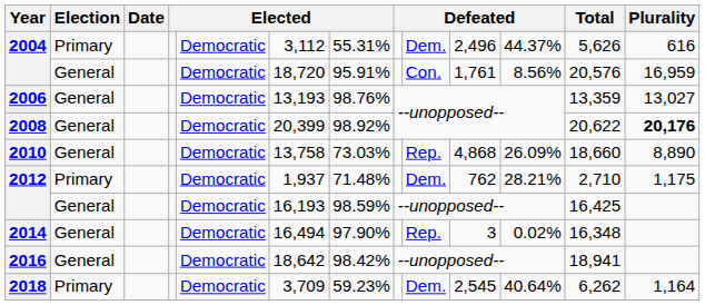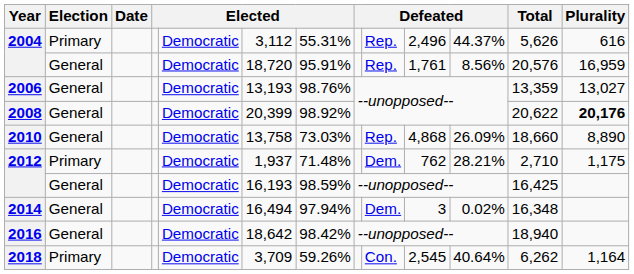2004 / Primary | column 9: Dem. -> Rep.
2004 / General | column 9: Con. -> Rep.
2014 | column 7: 97.90% -> 97.94%
2014 | column 9: Rep. -> Dem.
2016 | Total: 18,941 -> 18,940
2018 | column 7: 59.23% -> 59.26%
2018 | column 9: Dem. -> Con.
